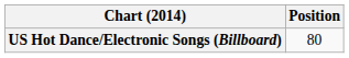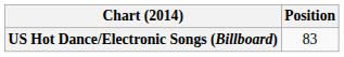US Hot Dance/Electronic Songs (Billboard) | Position: 80 -> 83
